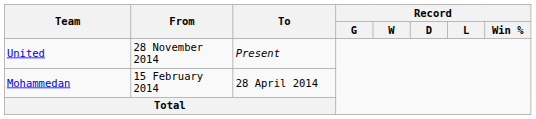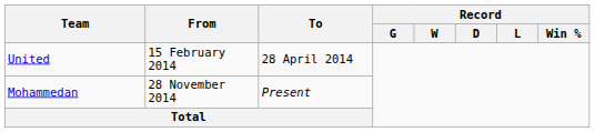United | From: 28 November 2014 -> 15 February 2014
United | To: Present -> 28 April 2014
Mohammedan | From: 15 February 2014 -> 28 November 2014
Mohammedan | To: 28 April 2014 -> Present
